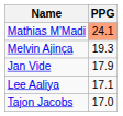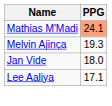Jan Vide | PPG: 17.9 -> 18.0
- row: Tajon Jacobs | 17.0
